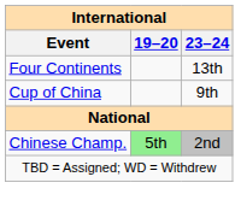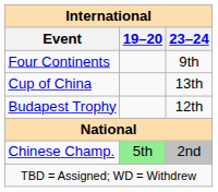Four Continents | 23–24: 13th -> 9th
Cup of China | 23–24: 9th -> 13th
+ row: Budapest Trophy | 12th
